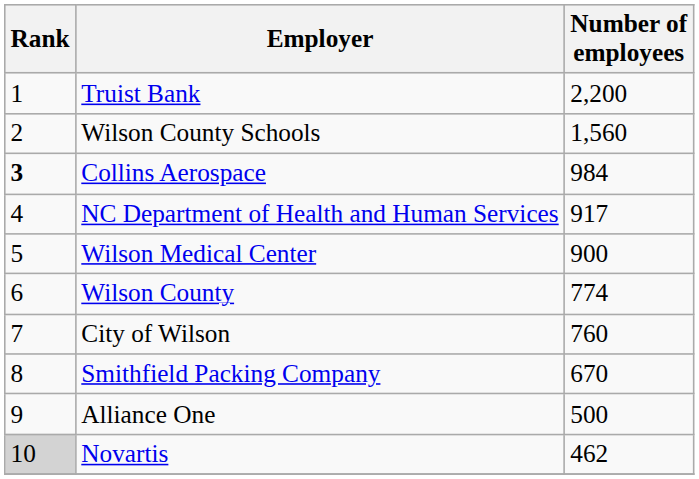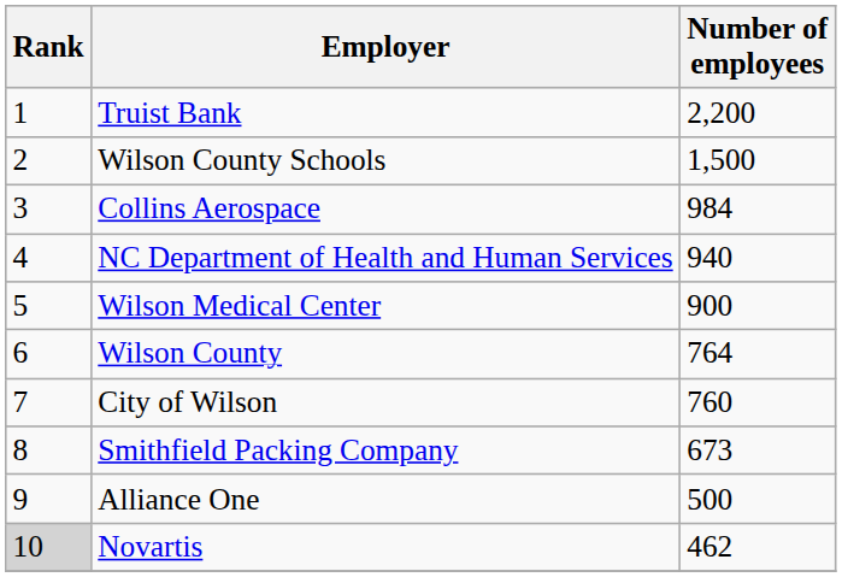Wilson County Schools | Number of employees: 1,560 -> 1,500
Collins Aerospace | Rank: bold -> normal
NC Department of Health and Human Services | Number of employees: 917 -> 940
Wilson County | Number of employees: 774 -> 764
Smithfield Packing Company | Number of employees: 670 -> 673
